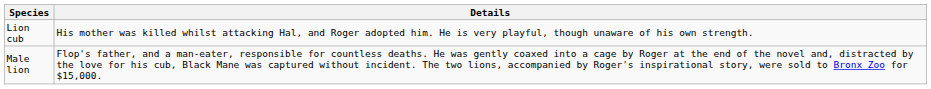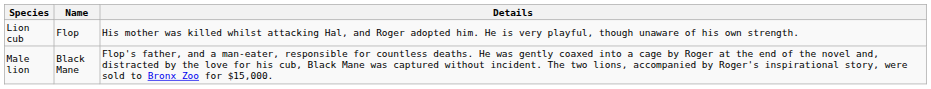+ column: Name | Flop | Black Mane
